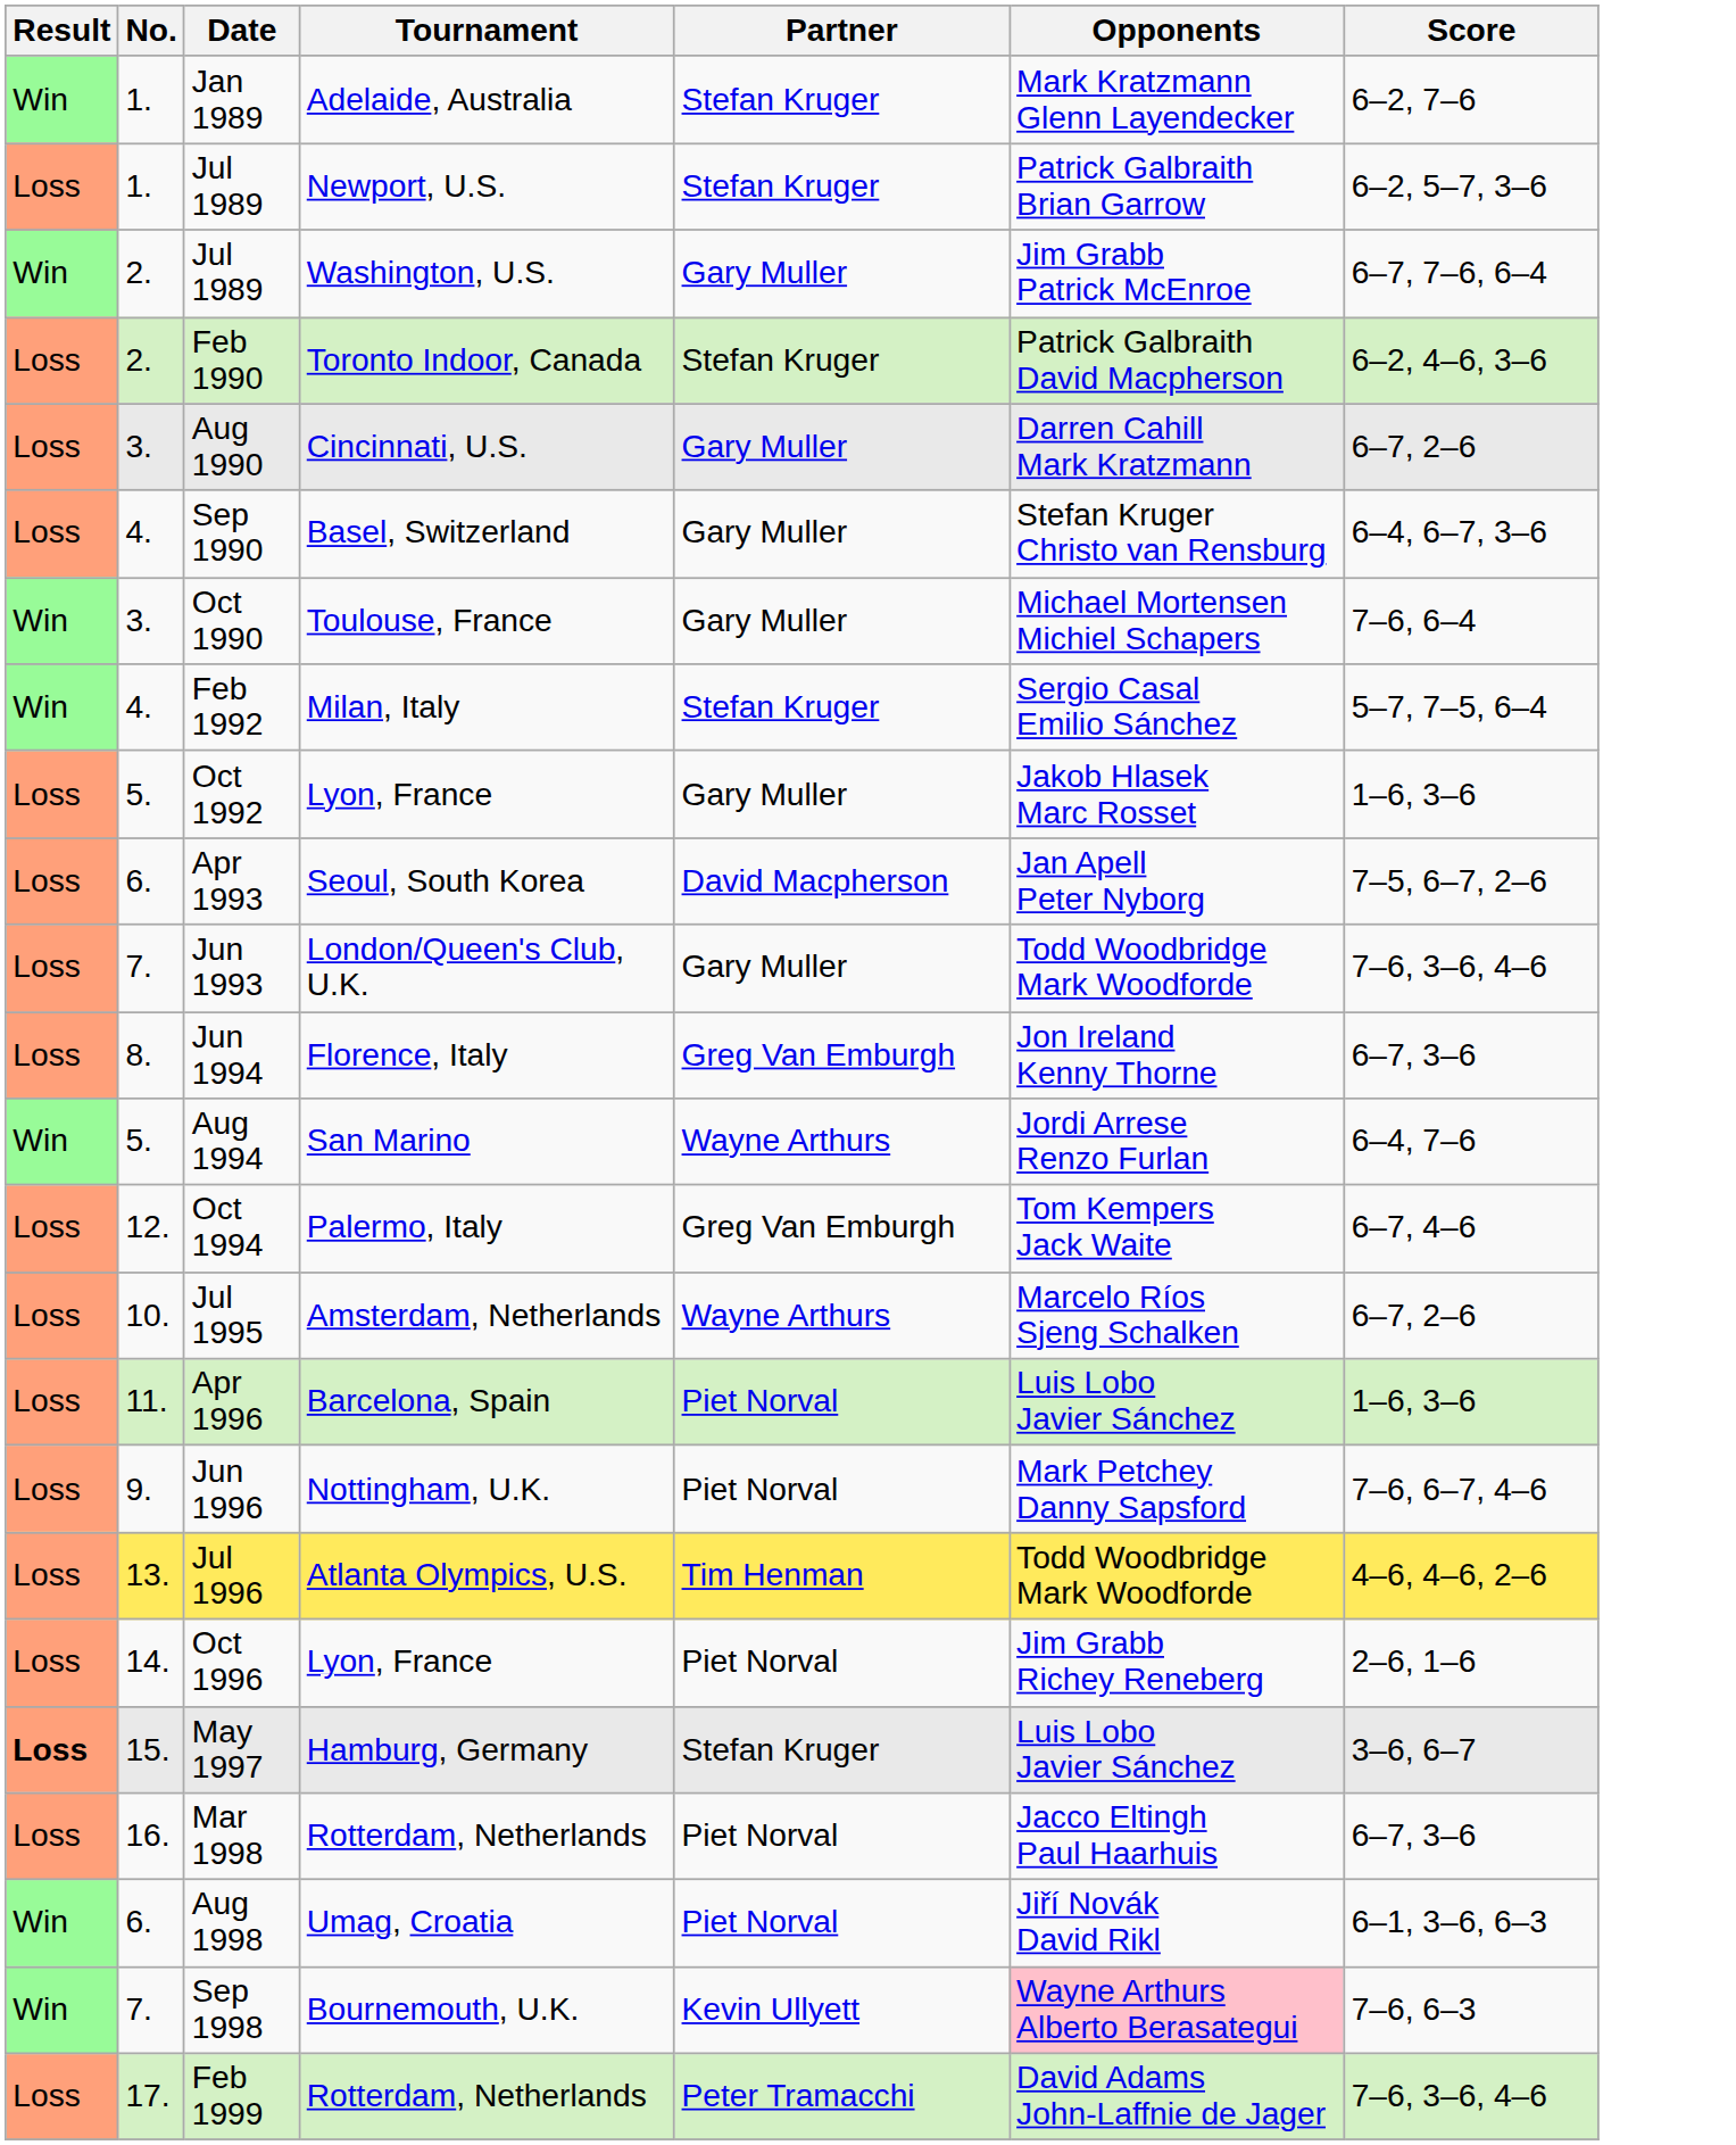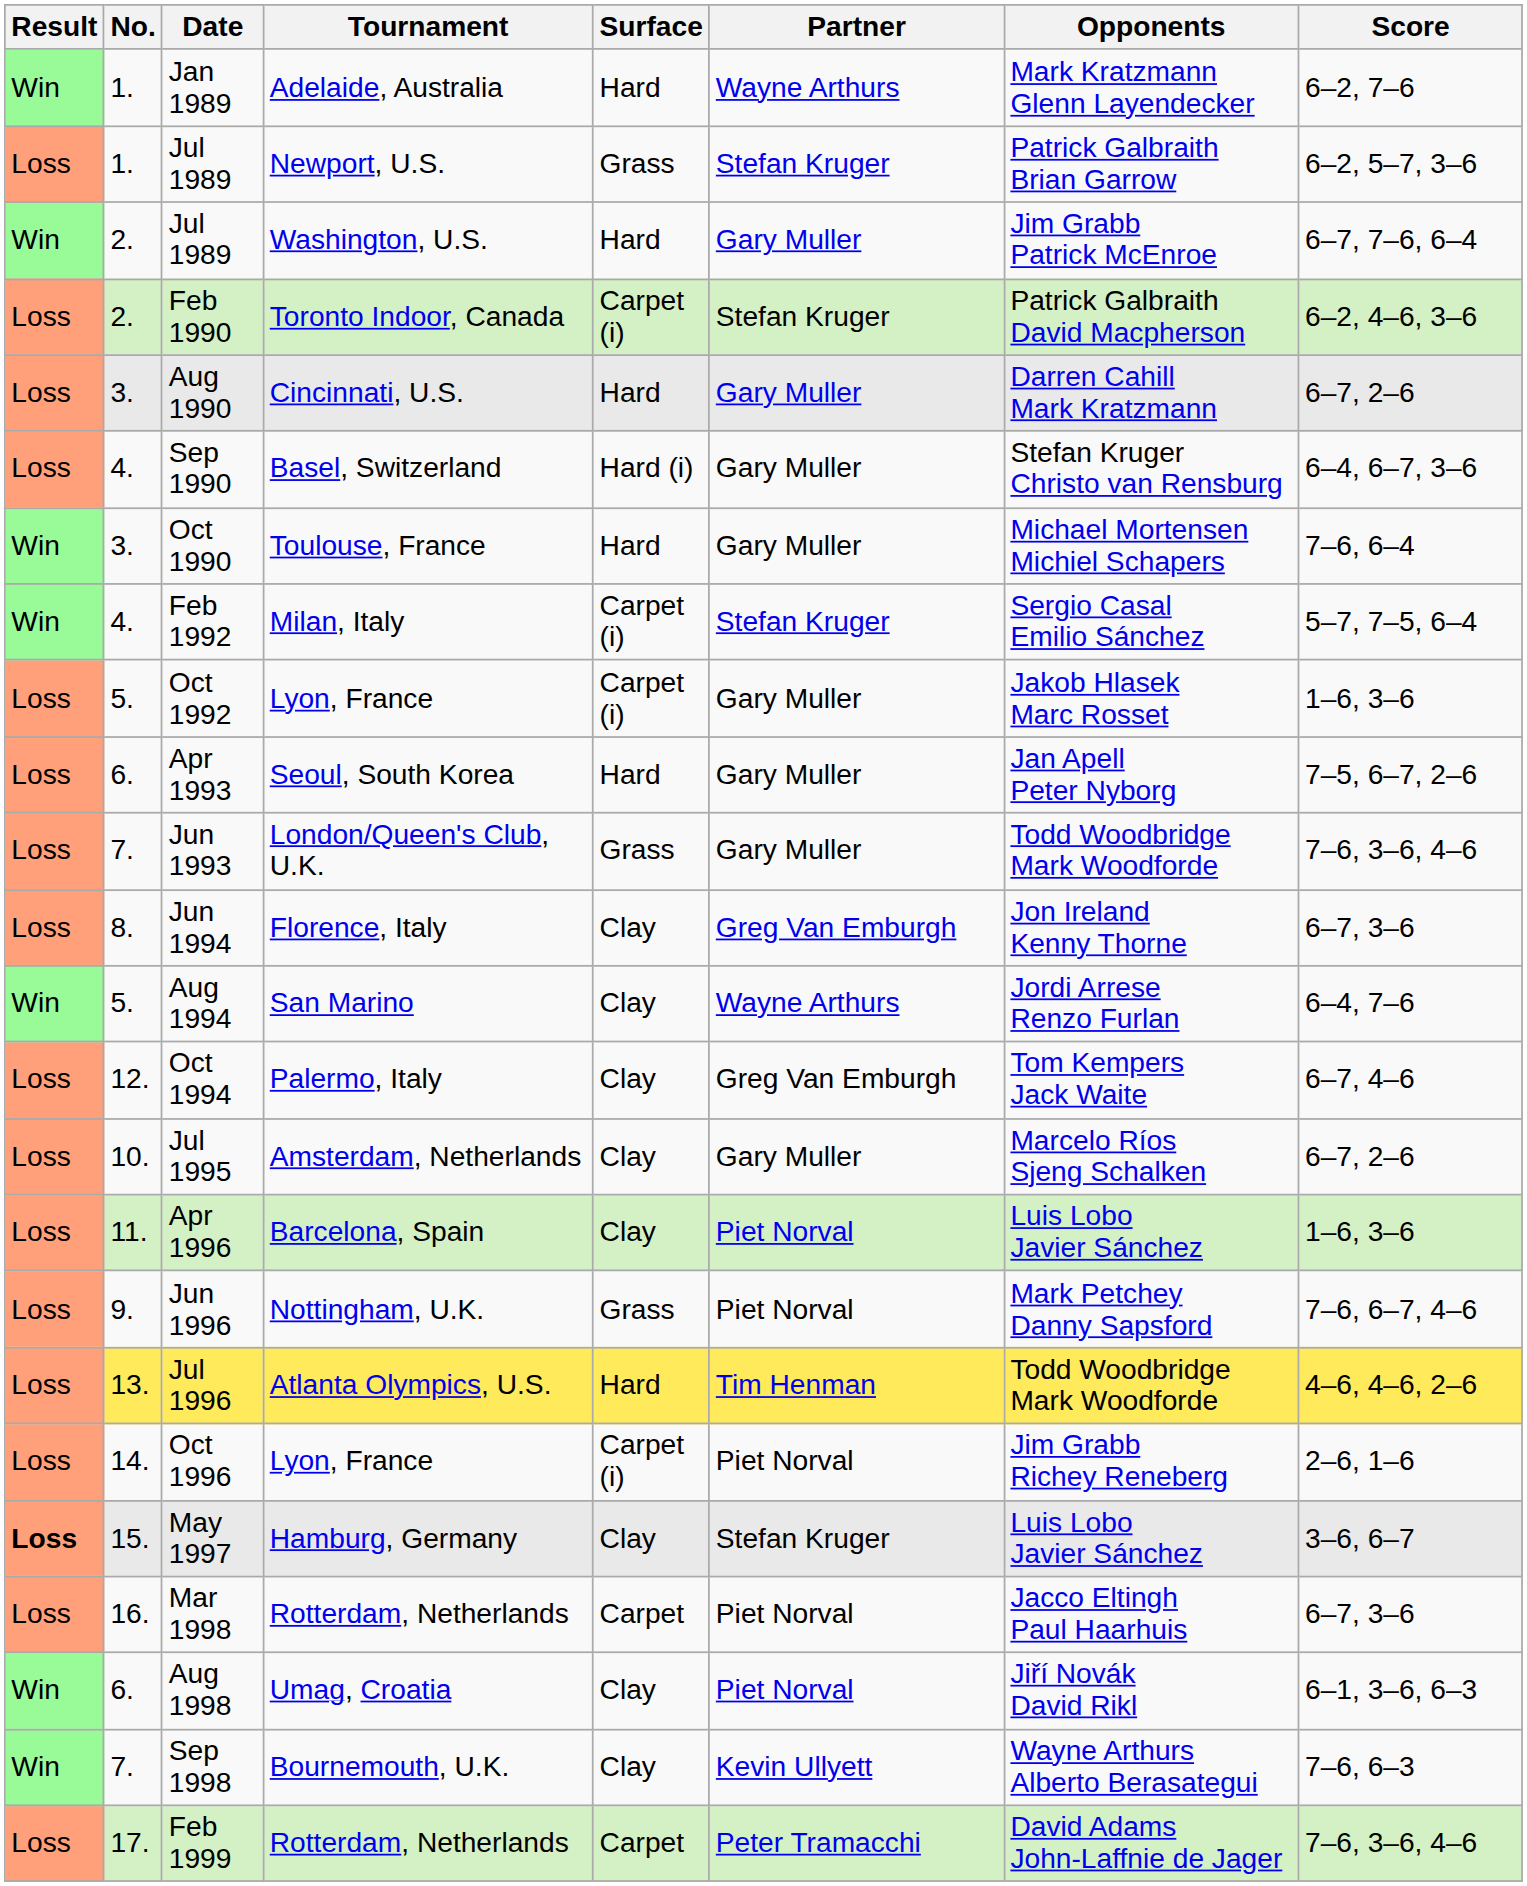+ column: Surface | Hard | Grass | Hard | Carpet (i) | Hard | Hard (i) | Hard | Carpet (i) | Carpet (i) | Hard | Grass | Clay | Clay | Clay | Clay | Clay | Grass | Hard | Carpet (i) | Clay | Carpet | Clay | Clay | Carpet
Jan 1989 | Partner: Stefan Kruger -> Wayne Arthurs
Apr 1993 | Partner: David Macpherson -> Gary Muller
Jul 1995 | Partner: Wayne Arthurs -> Gary Muller
Sep 1998 | Opponents: pink background -> no background
